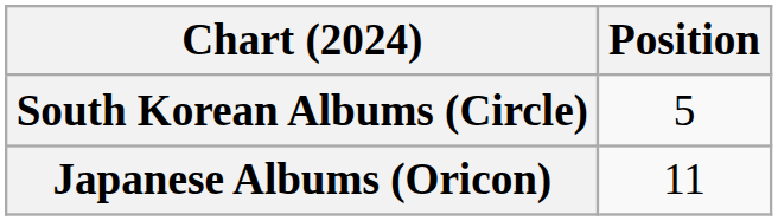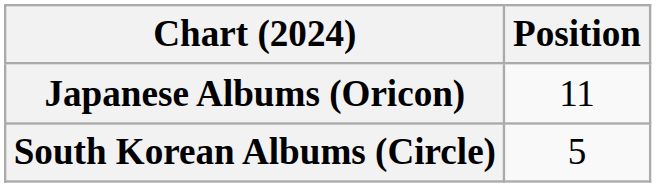rows swapped: Japanese Albums (Oricon) <-> South Korean Albums (Circle)
